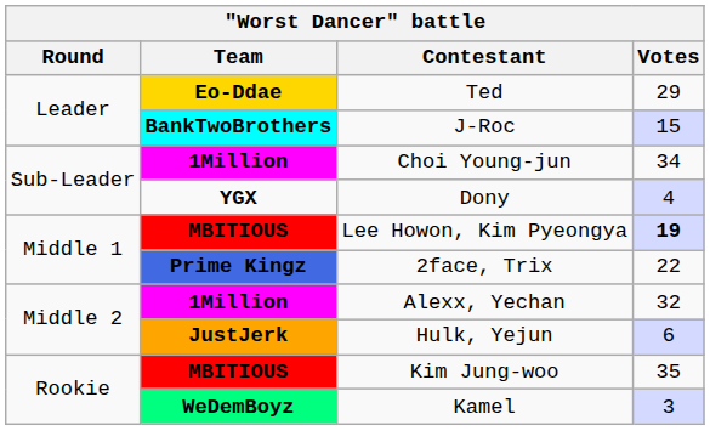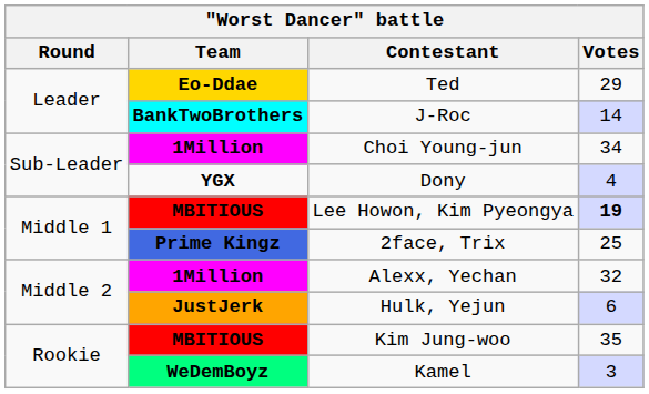J-Roc | Votes: 15 -> 14
2face, Trix | Votes: 22 -> 25
